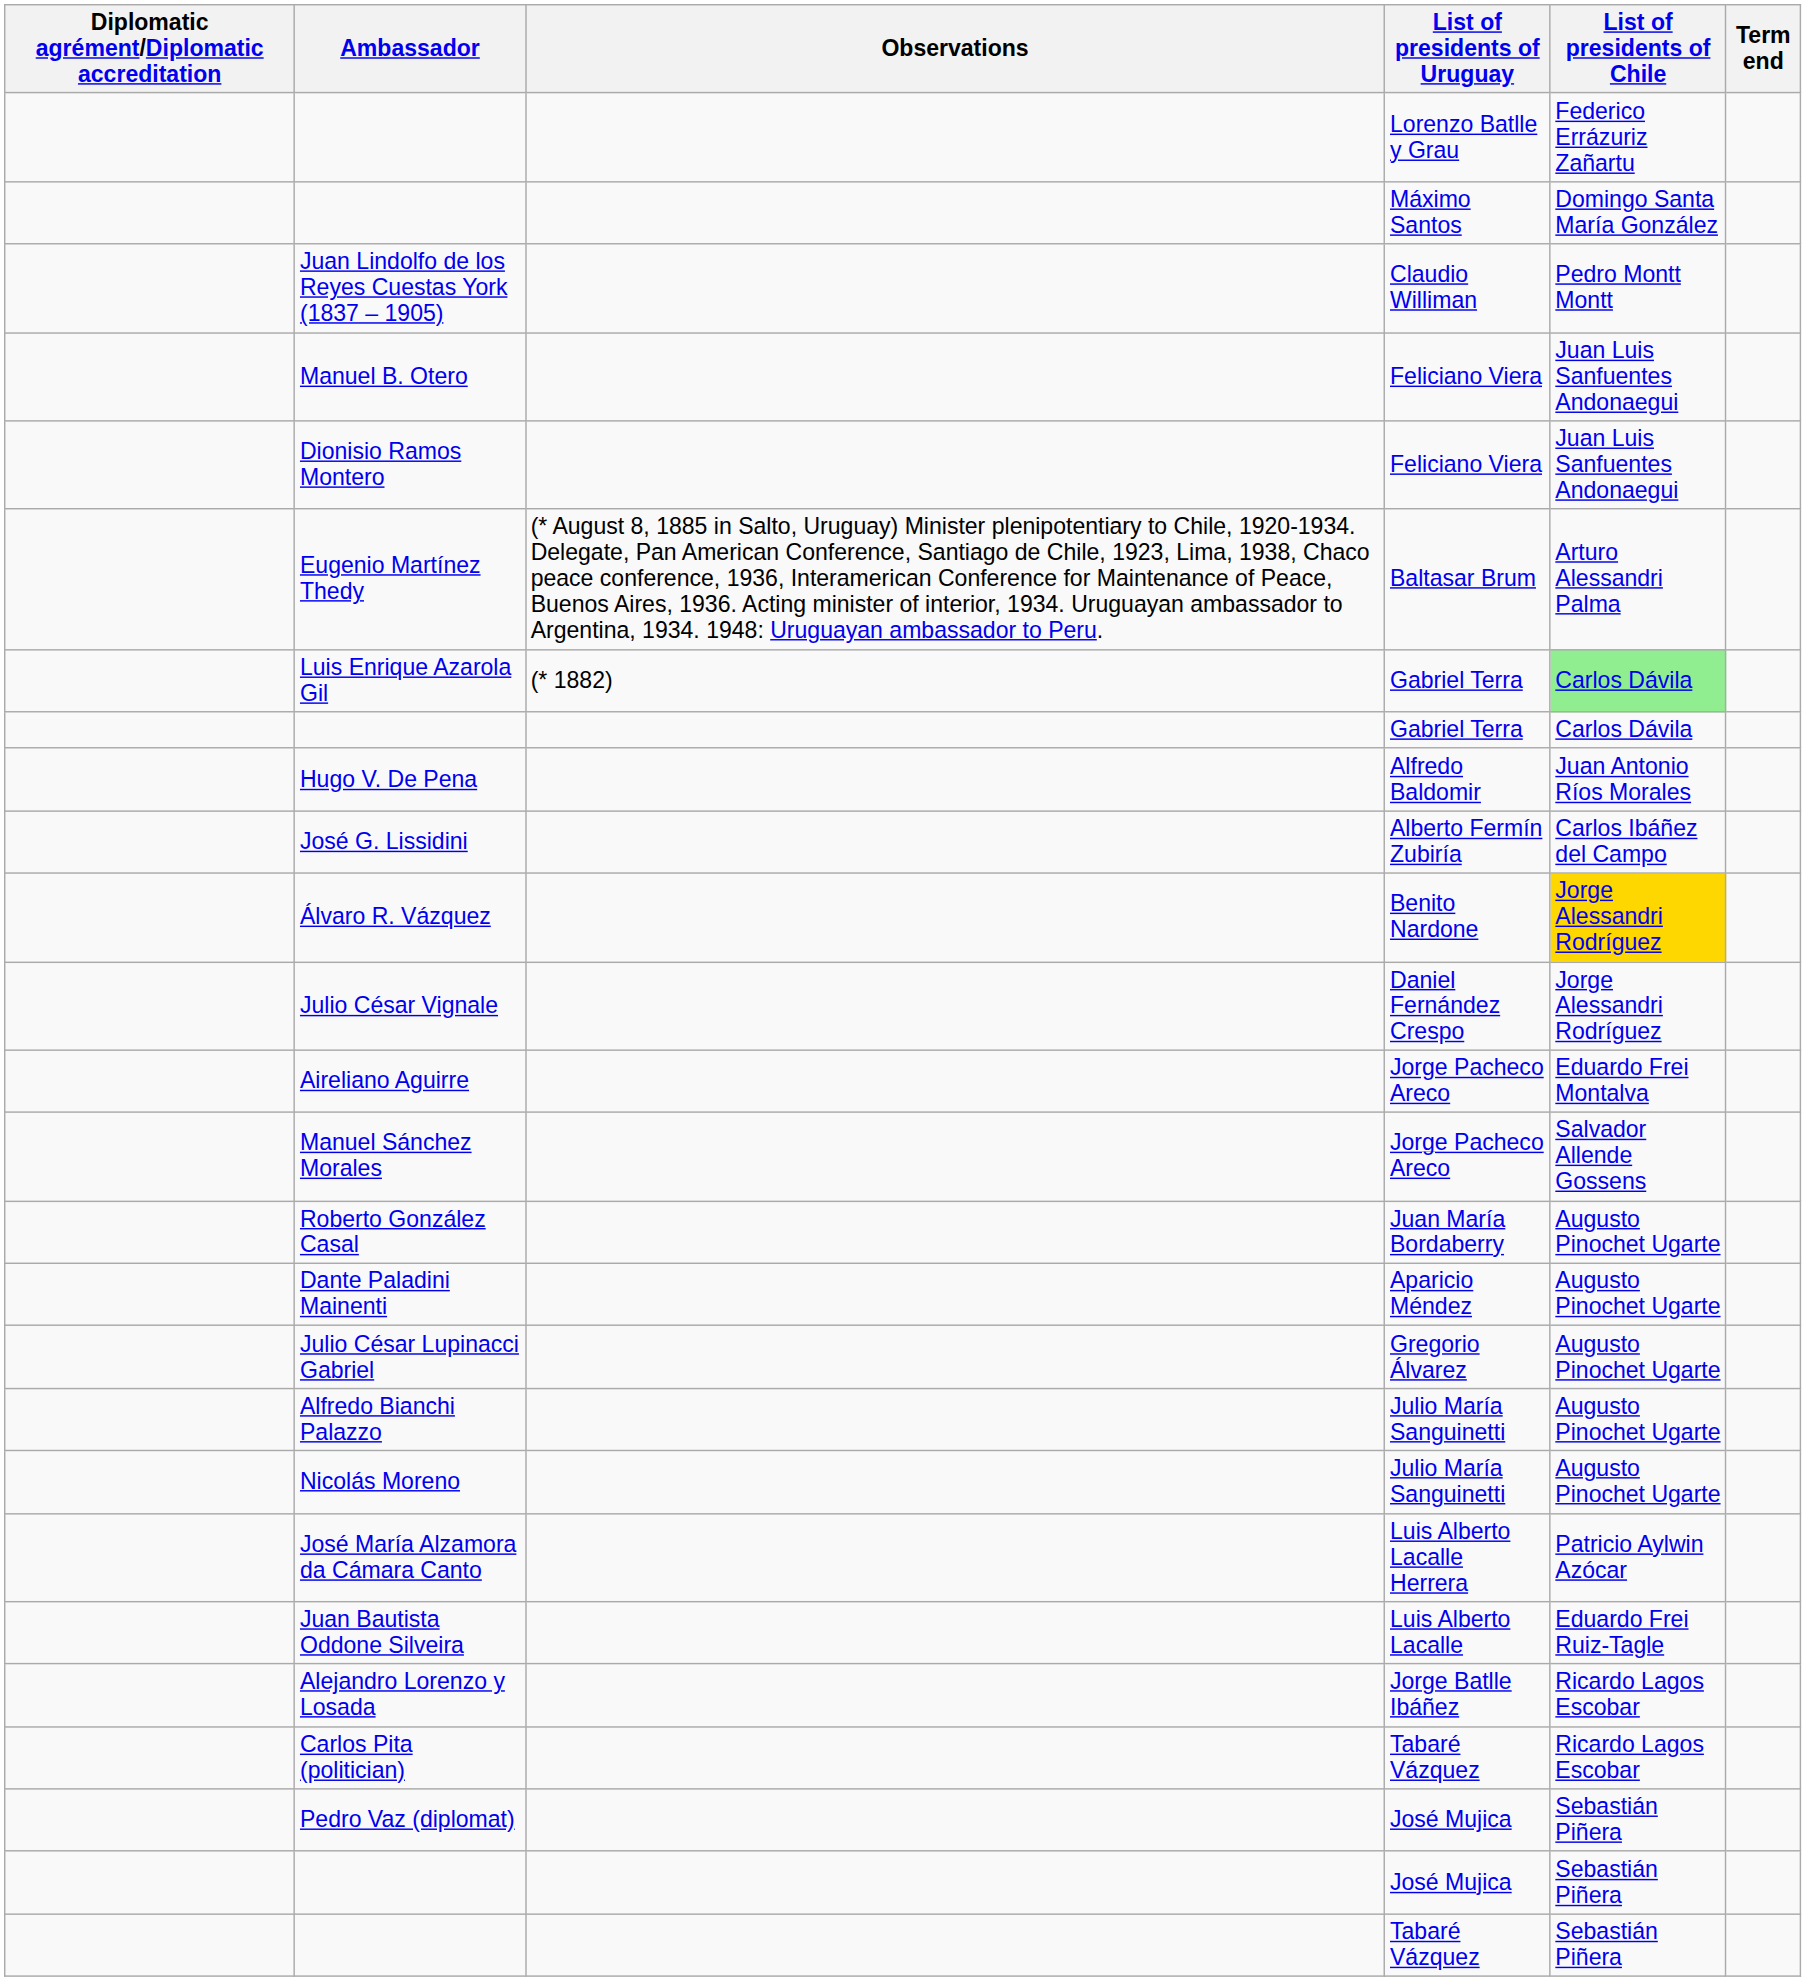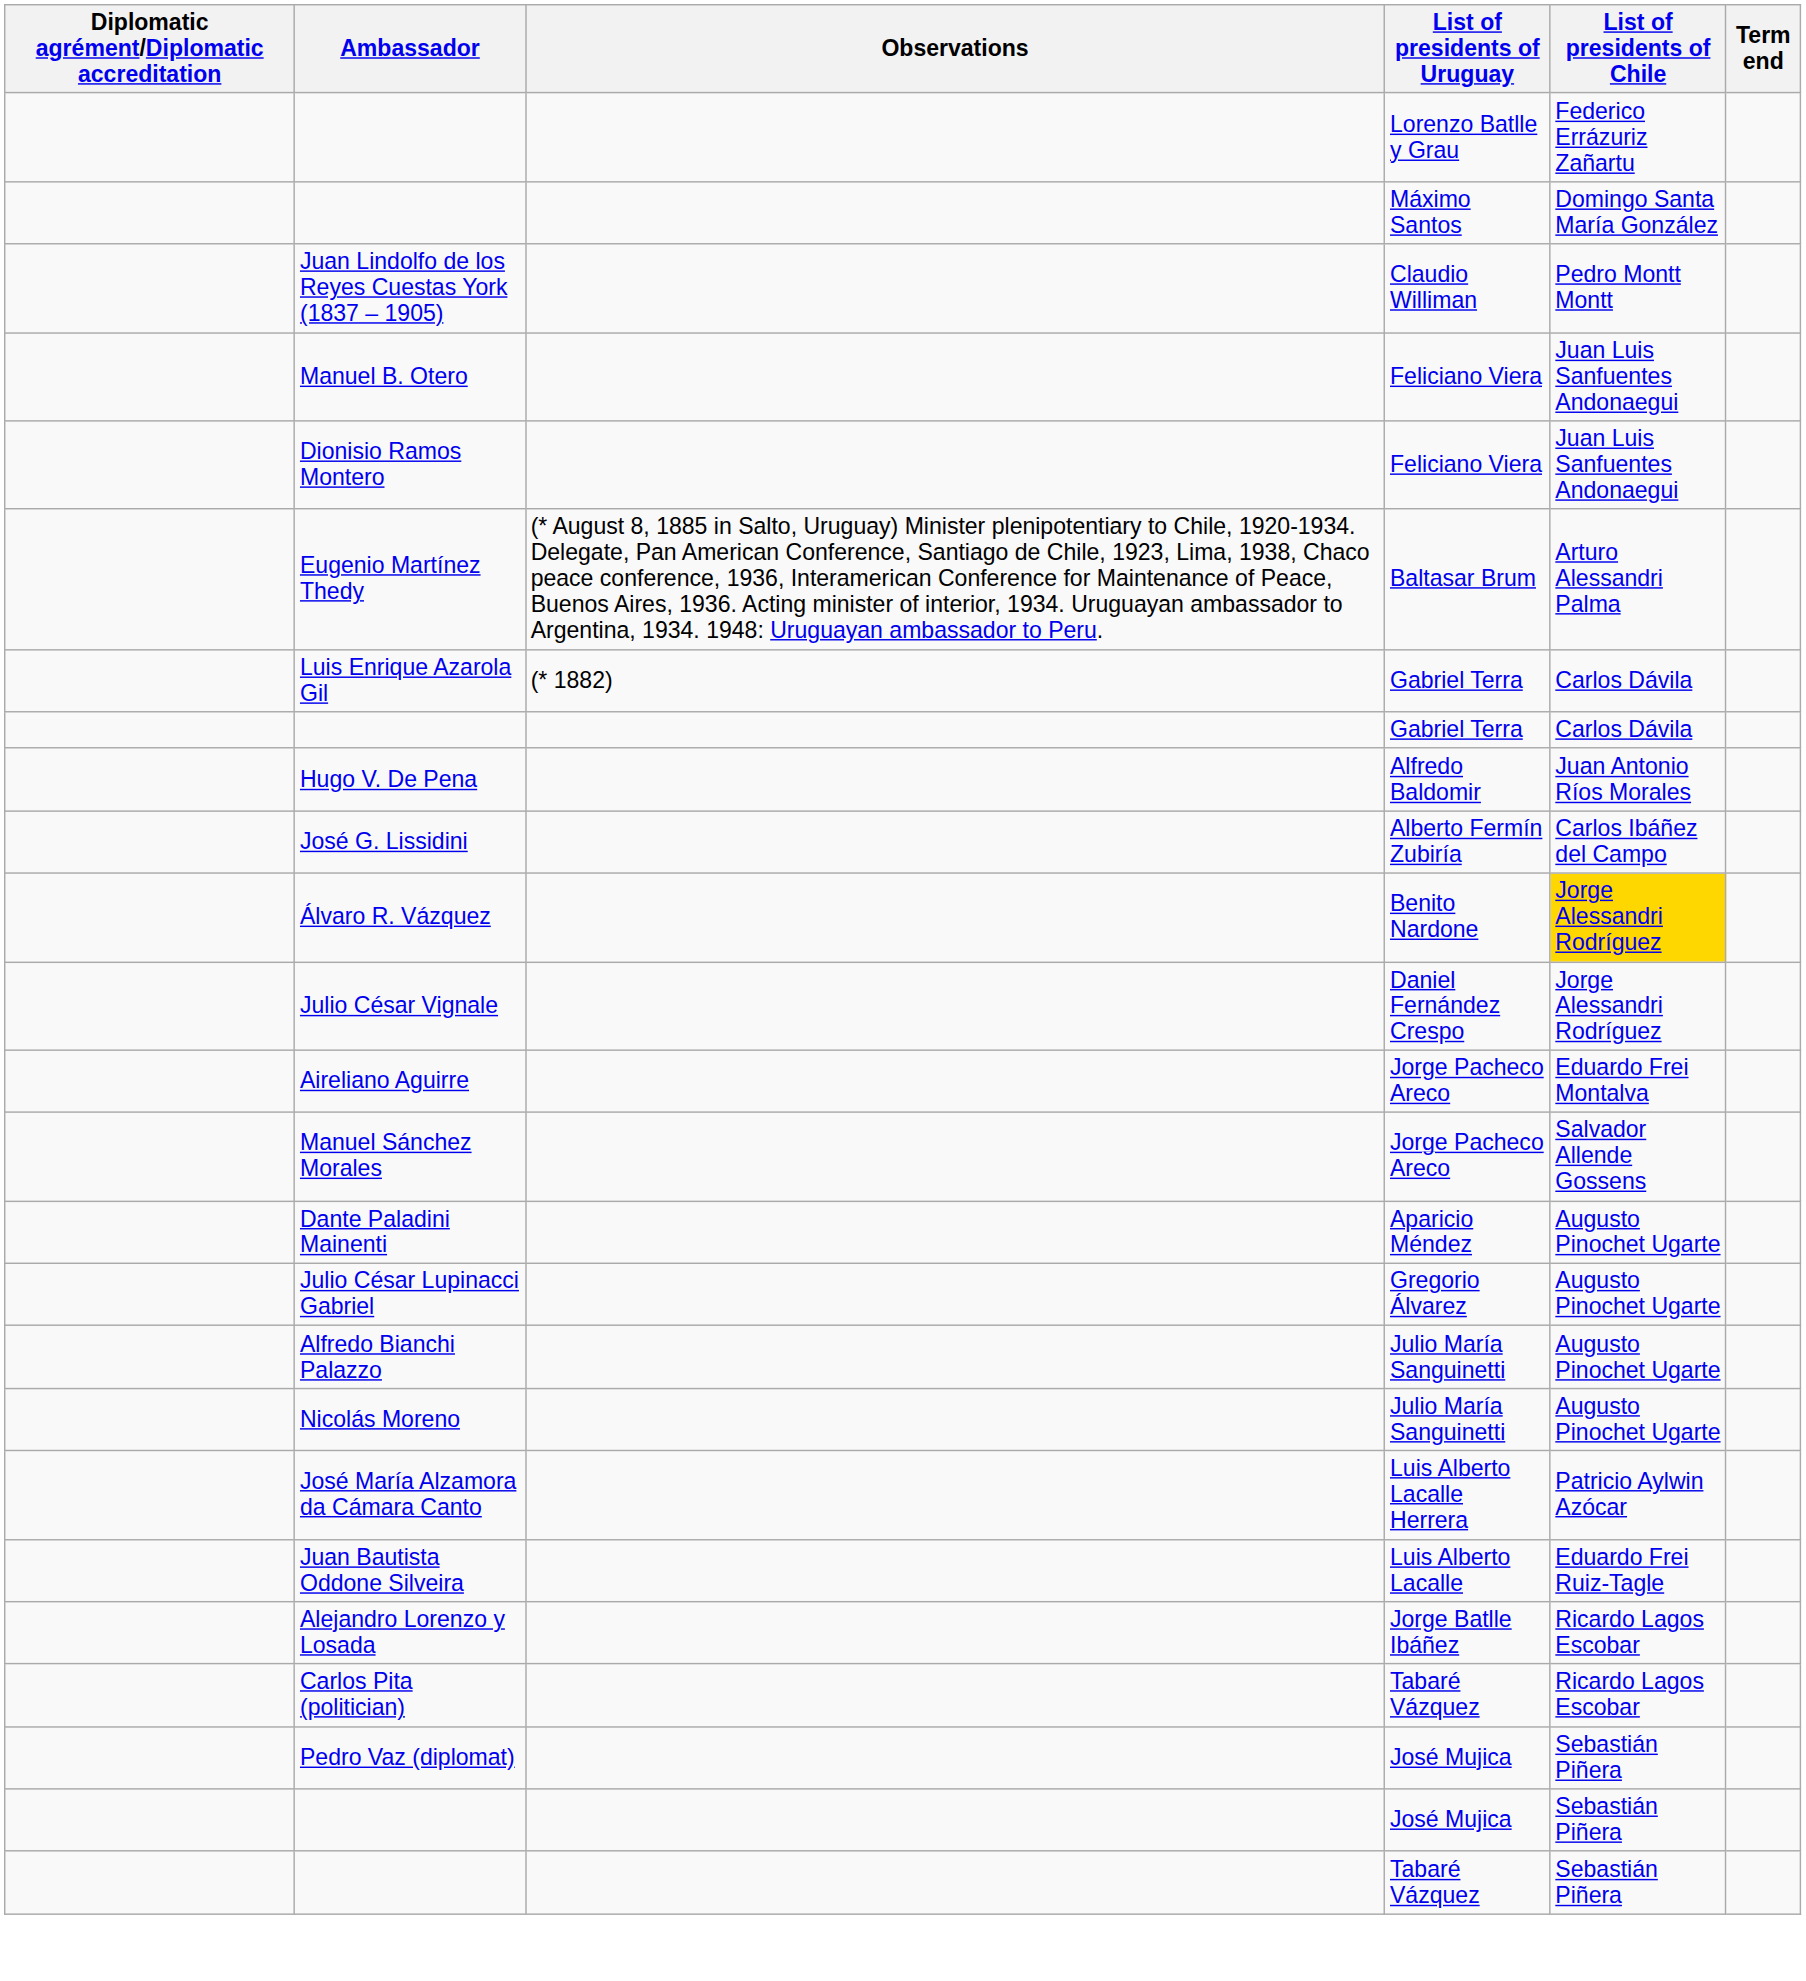Luis Enrique Azarola Gil | List of presidents of Chile: lightgreen background -> no background
- row: Roberto González Casal | Juan María Bordaberry | Augusto Pinochet Ugarte
